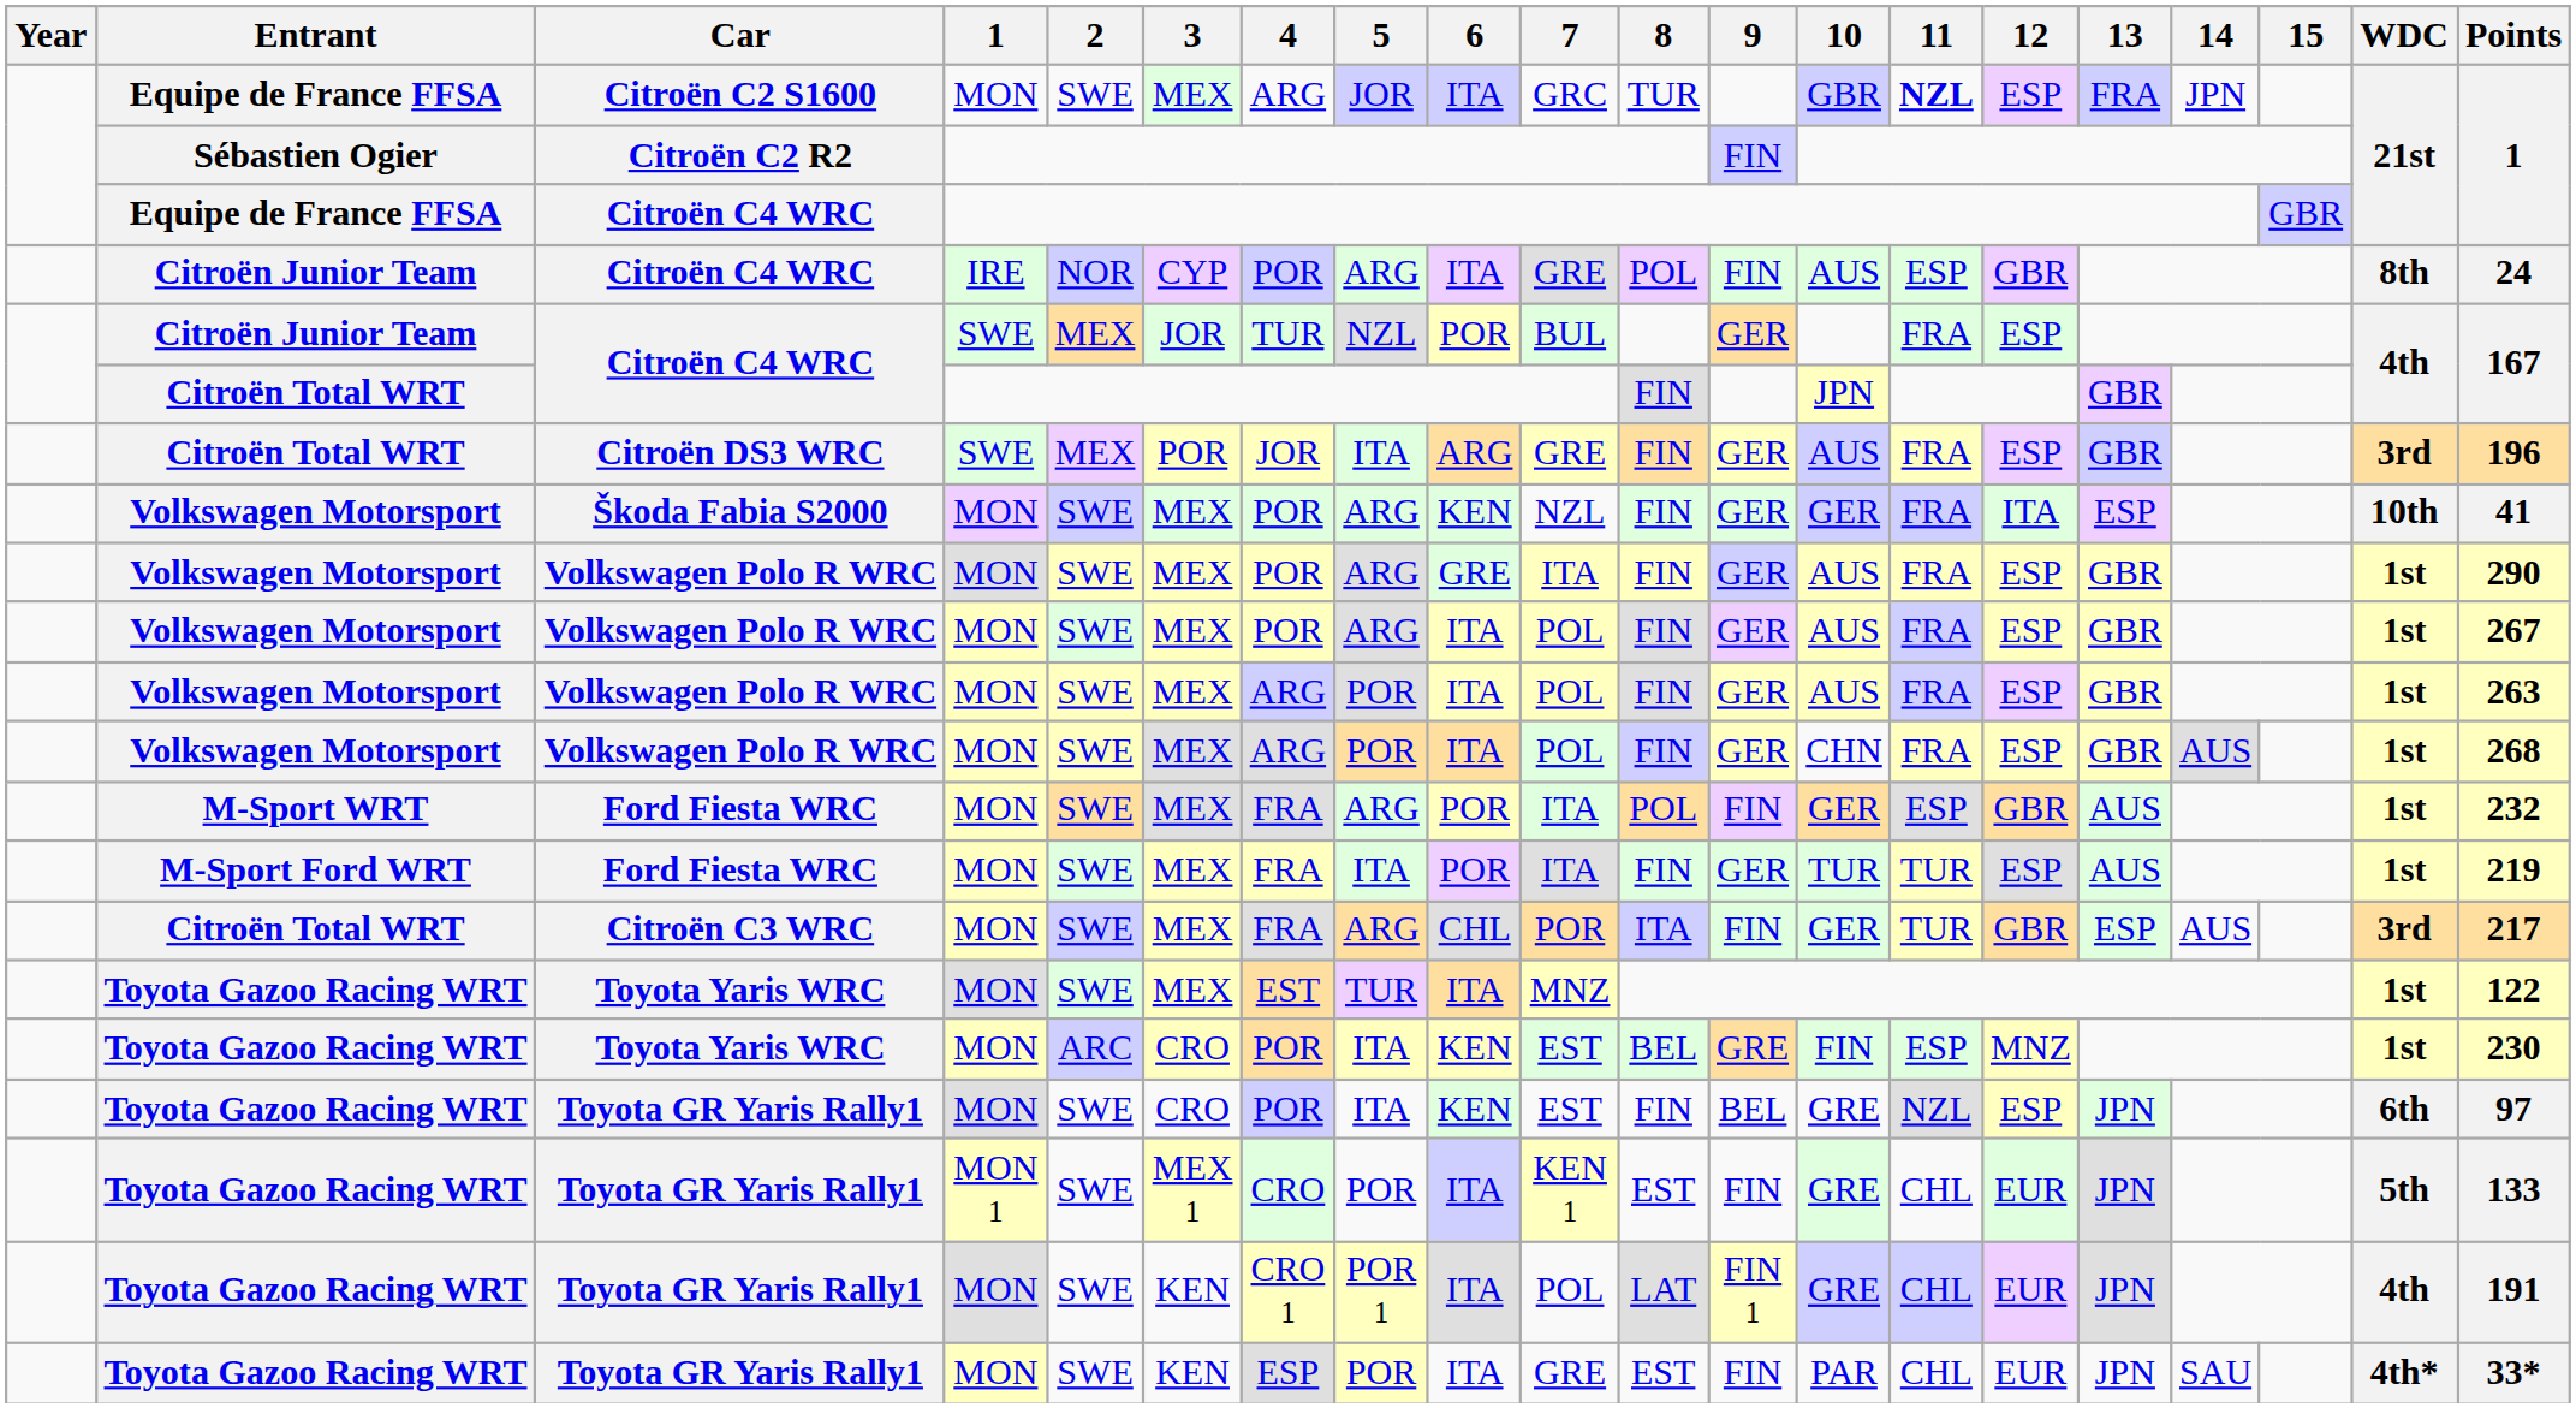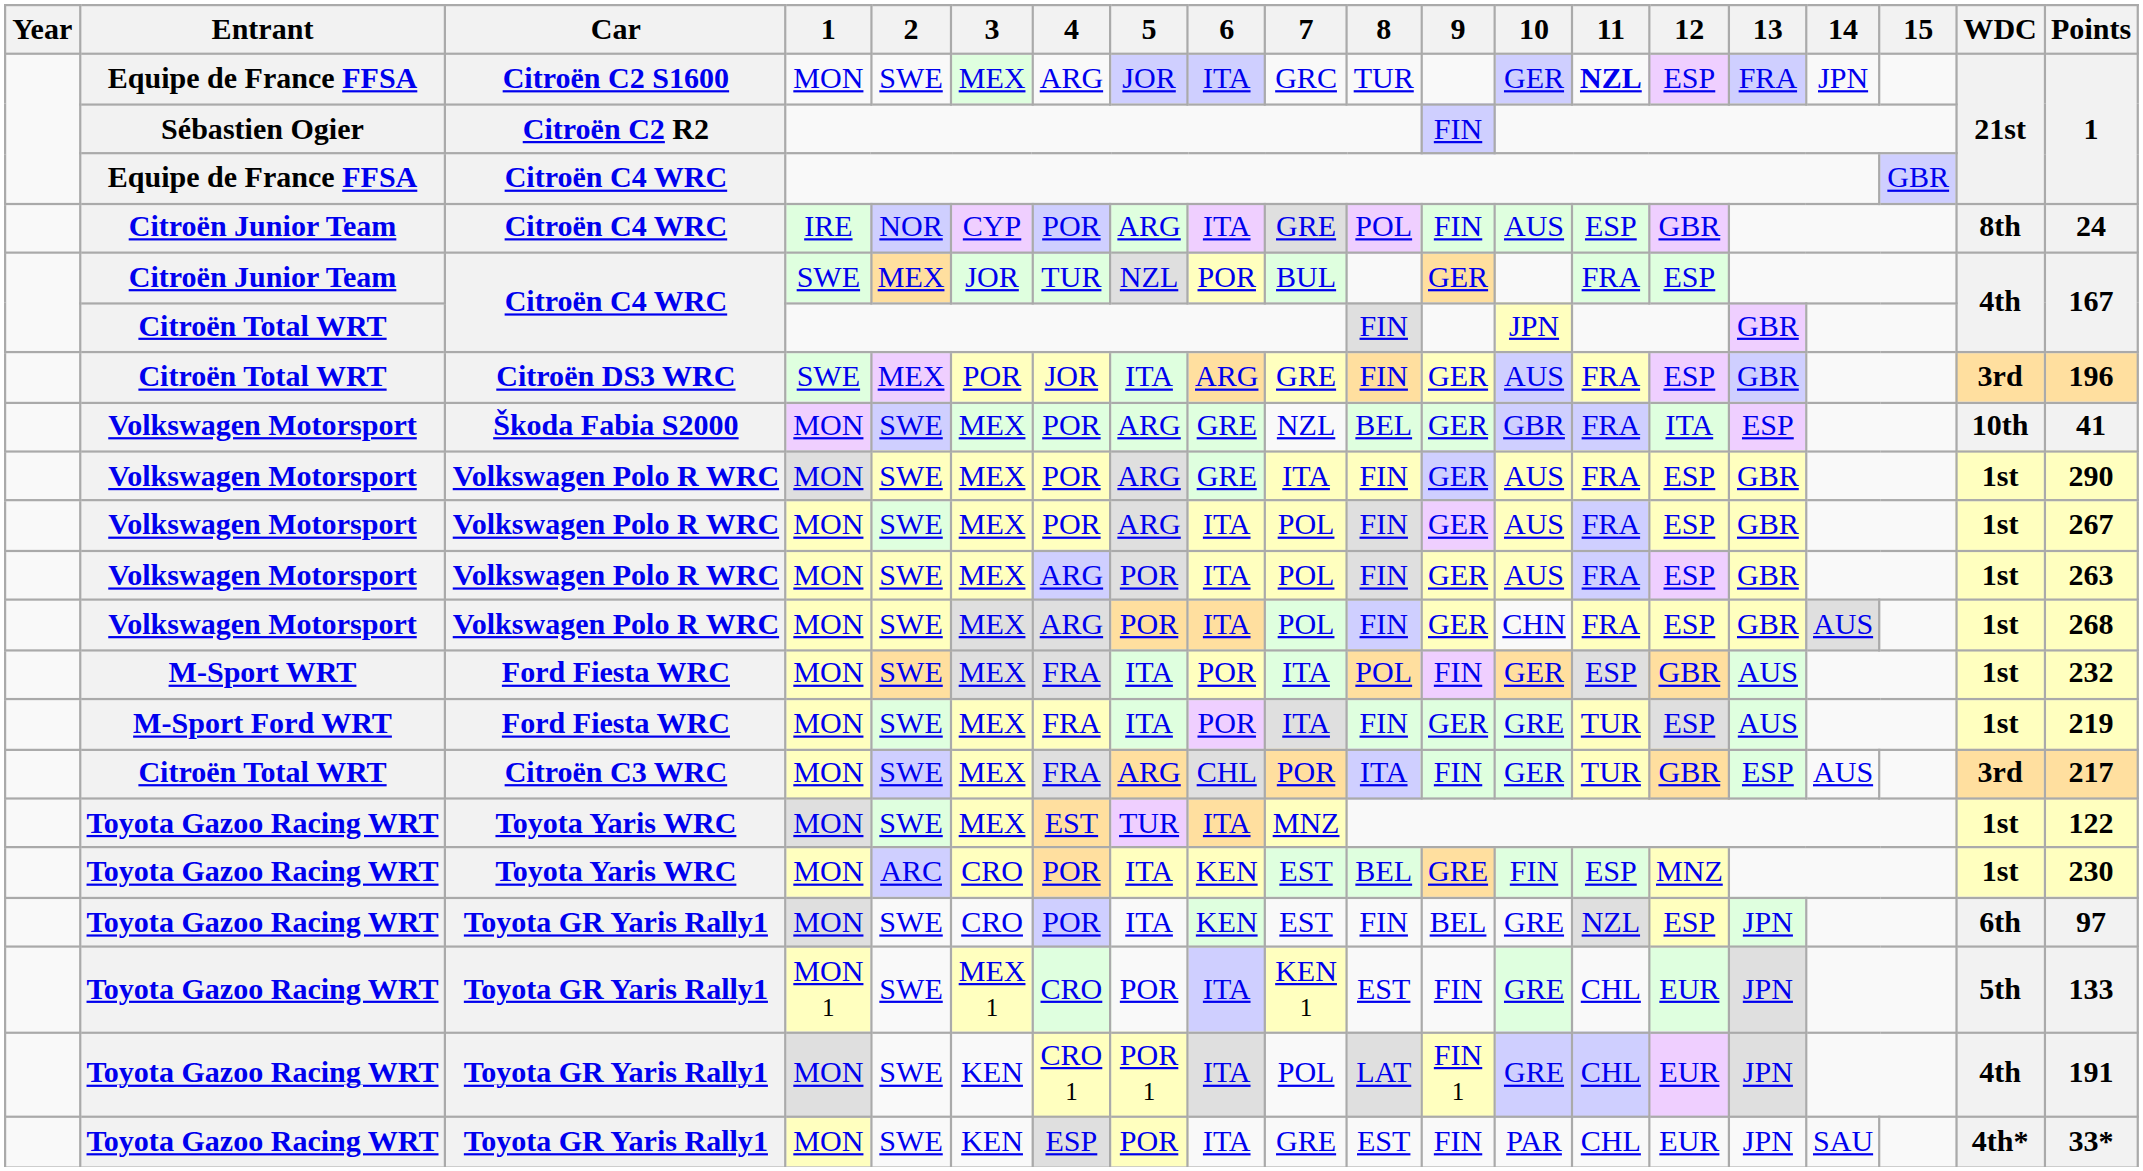Citroën C2 S1600 | 10: GBR -> GER
Škoda Fabia S2000 | 6: KEN -> GRE
Škoda Fabia S2000 | 8: FIN -> BEL
Škoda Fabia S2000 | 10: GER -> GBR
M-Sport WRT / Ford Fiesta WRC | 5: ARG -> ITA
M-Sport Ford WRT / Ford Fiesta WRC | 10: TUR -> GRE
